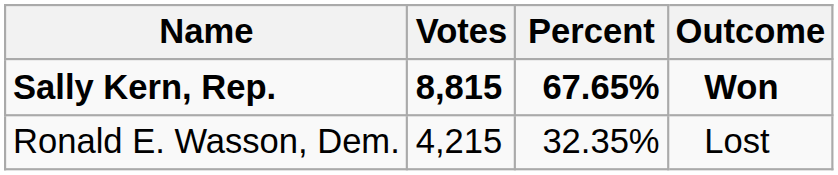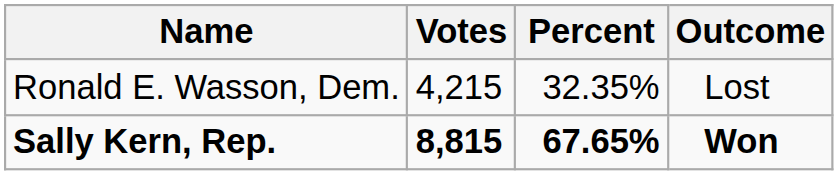rows swapped: Sally Kern, Rep. <-> Ronald E. Wasson, Dem.
